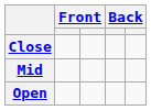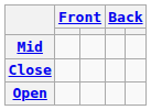rows swapped: Close <-> Mid
